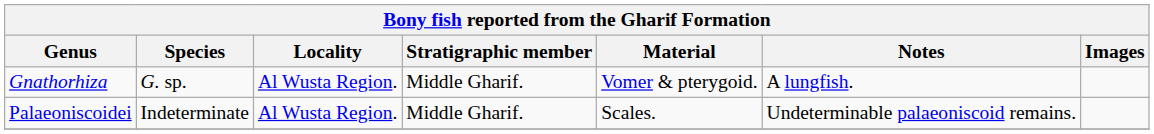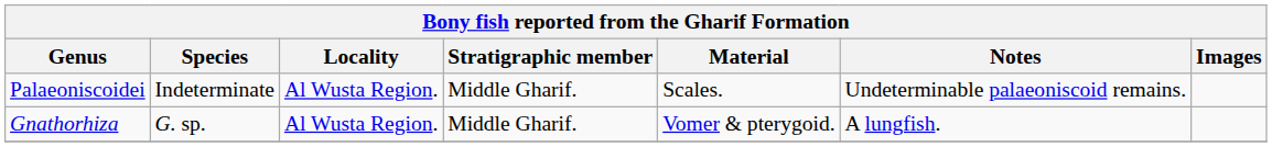rows swapped: Gnathorhiza <-> Palaeoniscoidei
